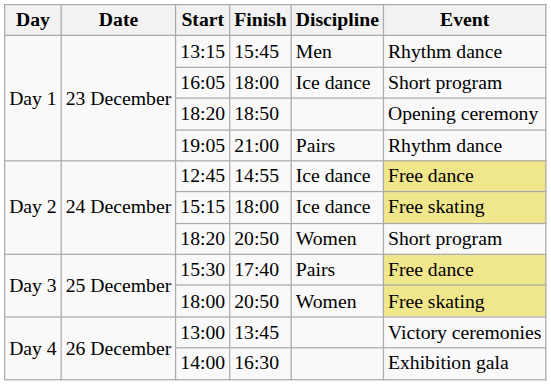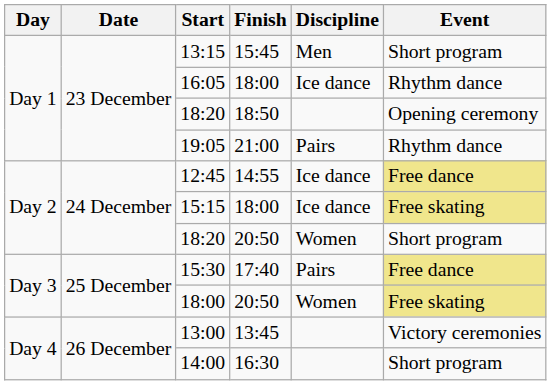13:15 | Event: Rhythm dance -> Short program
16:05 | Event: Short program -> Rhythm dance
14:00 | Event: Exhibition gala -> Short program
